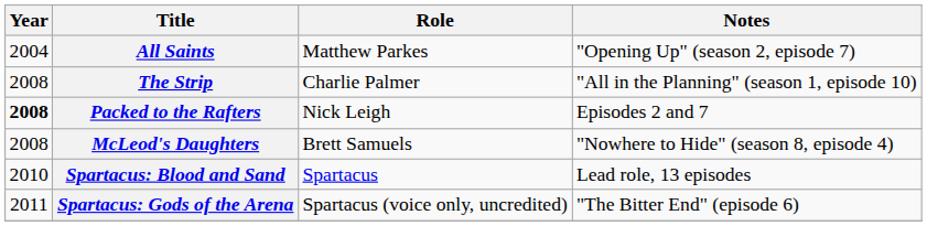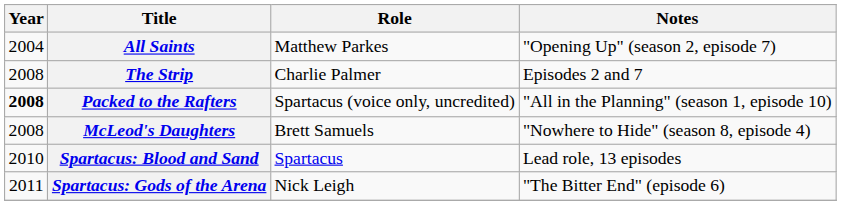The Strip | Notes: "All in the Planning" (season 1, episode 10) -> Episodes 2 and 7
Packed to the Rafters | Role: Nick Leigh -> Spartacus (voice only, uncredited)
Packed to the Rafters | Notes: Episodes 2 and 7 -> "All in the Planning" (season 1, episode 10)
Spartacus: Gods of the Arena | Role: Spartacus (voice only, uncredited) -> Nick Leigh
